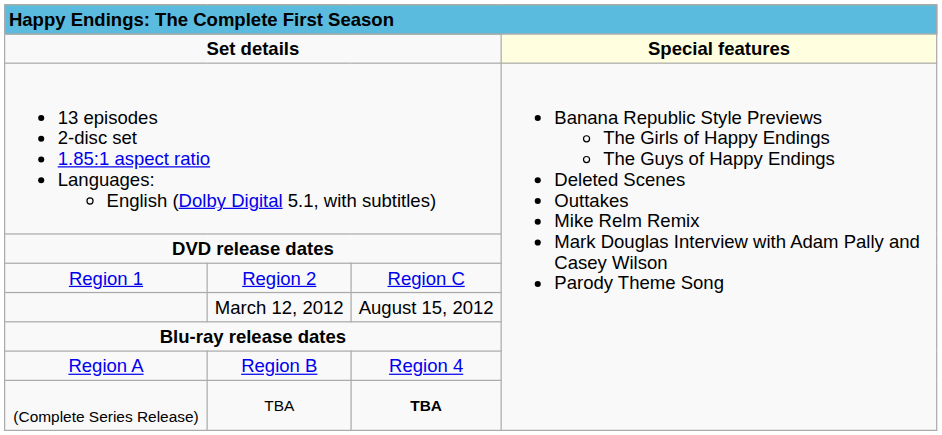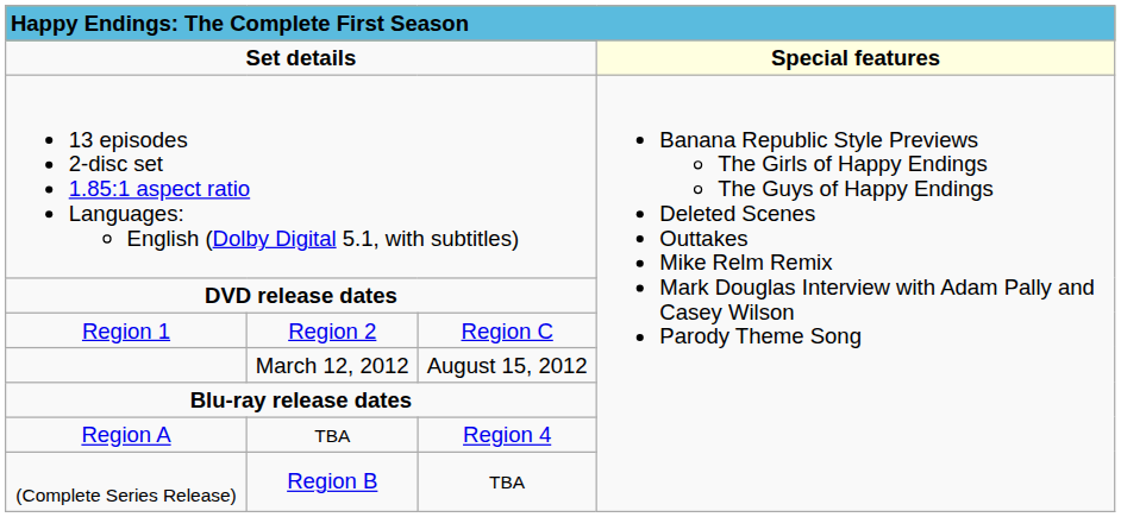Region A | column 2: Region B -> TBA
(Complete Series Release) | column 2: TBA -> Region B
(Complete Series Release) | column 3: bold -> normal
